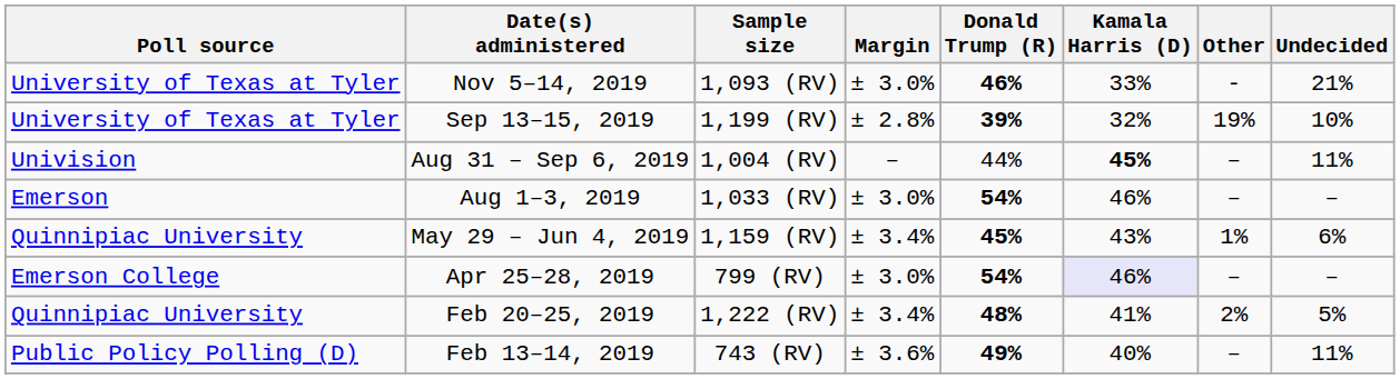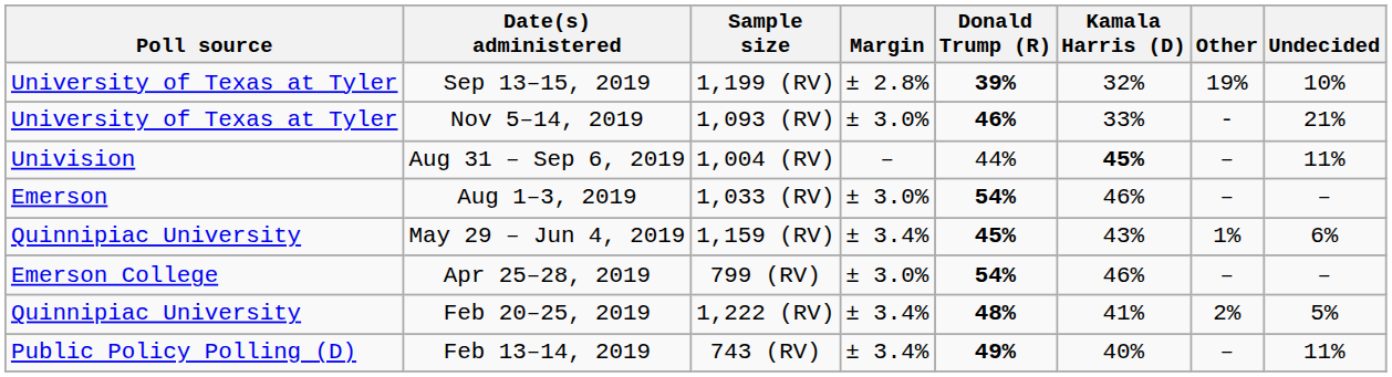rows swapped: Nov 5–14, 2019 <-> Sep 13–15, 2019
Apr 25–28, 2019 | Kamala Harris (D): lavender background -> no background
Feb 13–14, 2019 | Margin: ± 3.6% -> ± 3.4%
